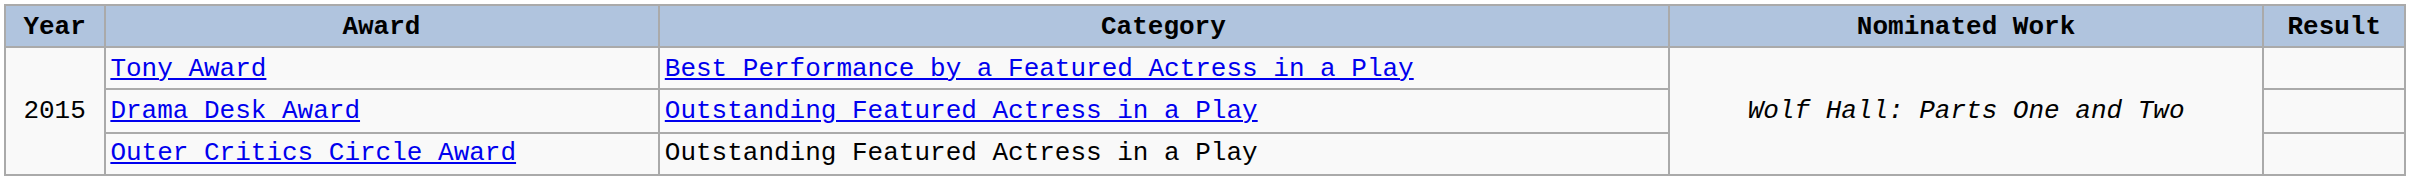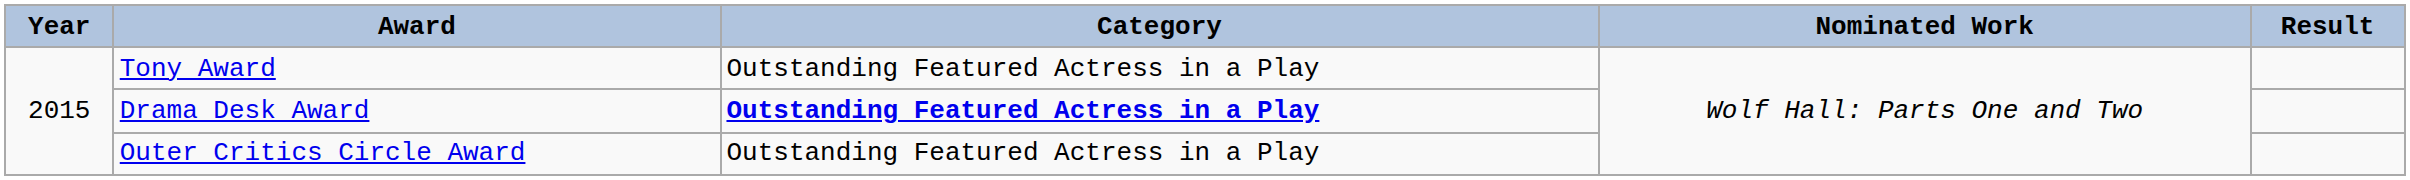Tony Award | Category: Best Performance by a Featured Actress in a Play -> Outstanding Featured Actress in a Play
Drama Desk Award | Category: normal -> bold
